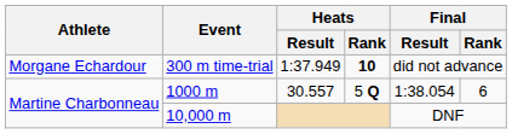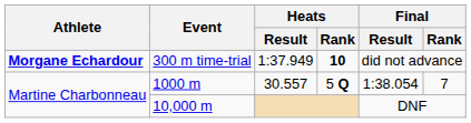300 m time-trial | Athlete: normal -> bold
1000 m | Final / Rank: 6 -> 7
